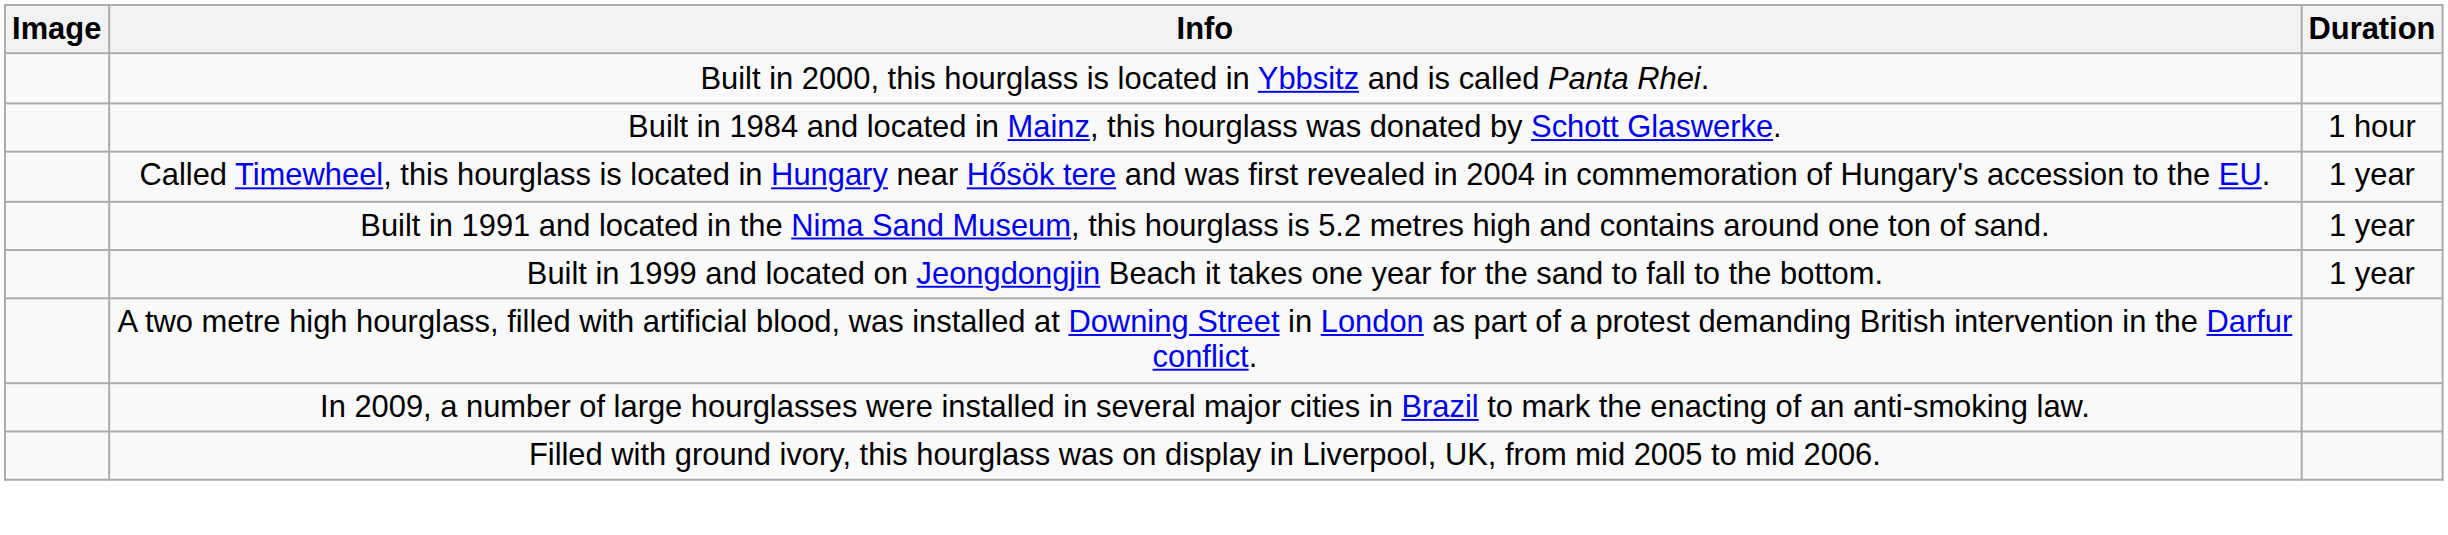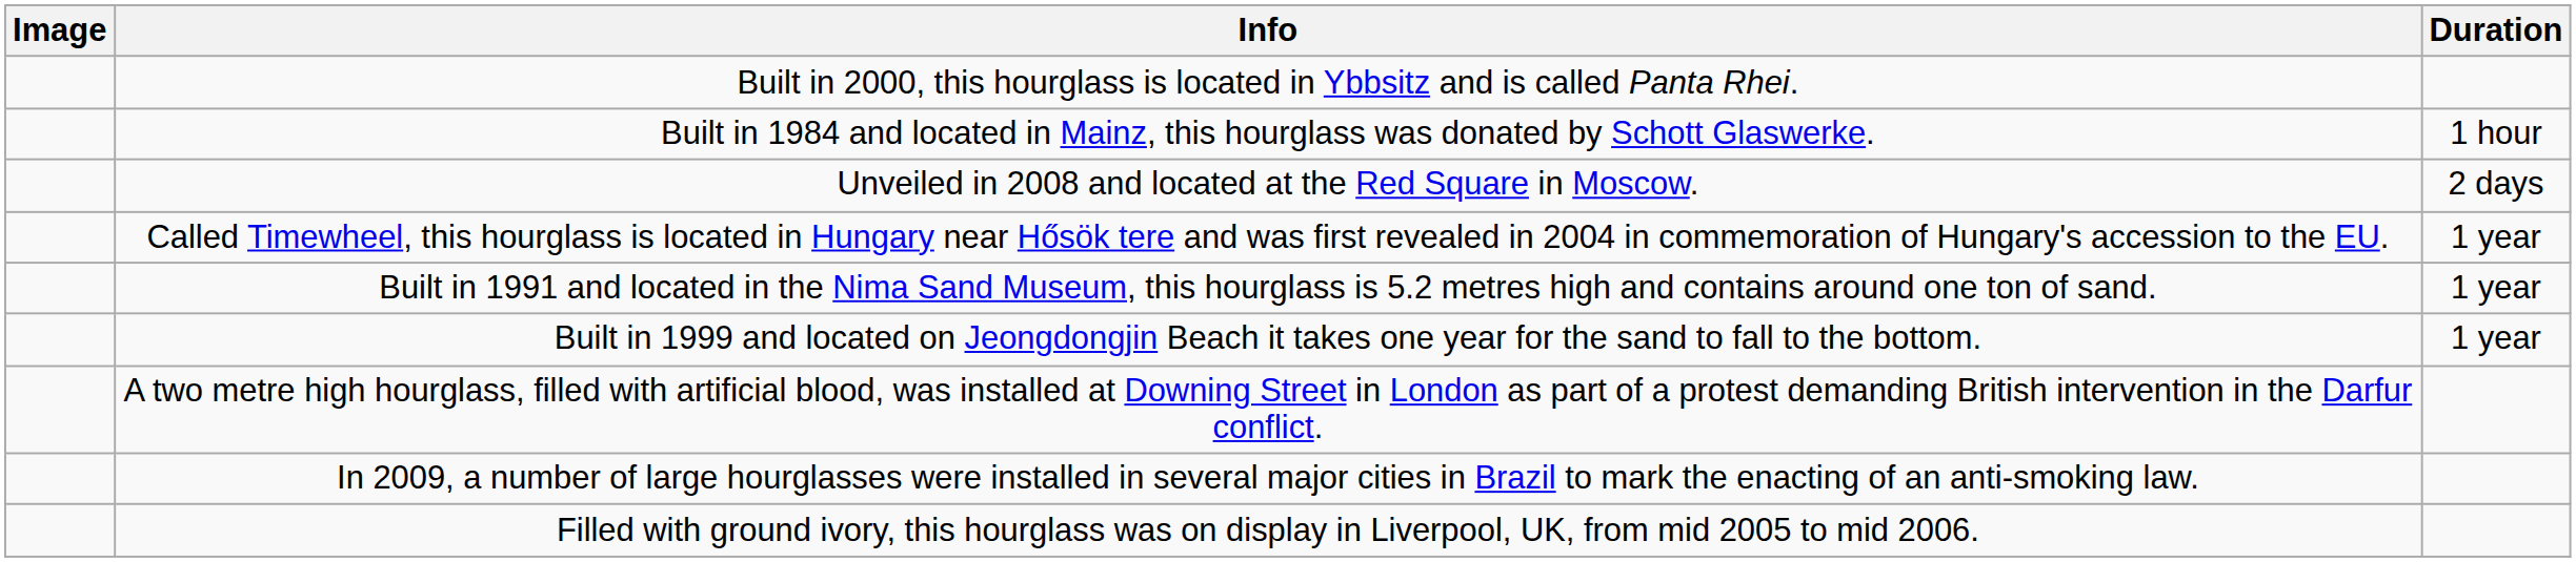+ row: Unveiled in 2008 and located at the Red Square in Moscow. | 2 days
